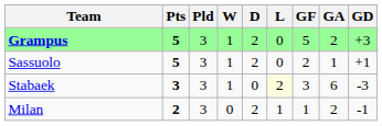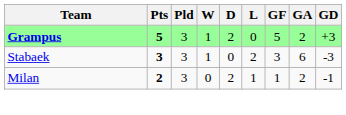- row: Sassuolo | 5 | 3 | 1 | 2 | 0 | 2 | 1 | +1
Stabaek | L: lightyellow background -> no background
